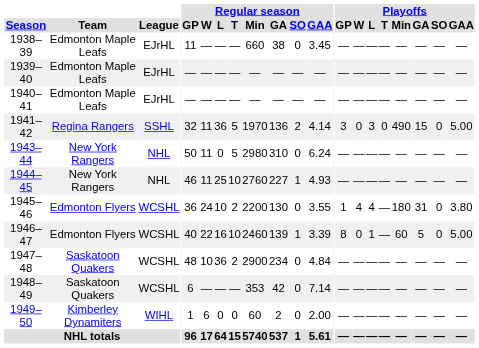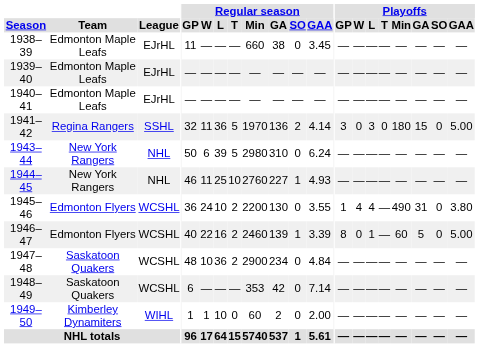1941–42 | Playoffs / Min: 490 -> 180
1943–44 | Regular season / W: 11 -> 6
1943–44 | Regular season / L: 0 -> 39
1945–46 | Playoffs / Min: 180 -> 490
1946–47 | Regular season / T: 10 -> 2
1949–50 | Regular season / W: 6 -> 1
1949–50 | Regular season / L: 0 -> 10
